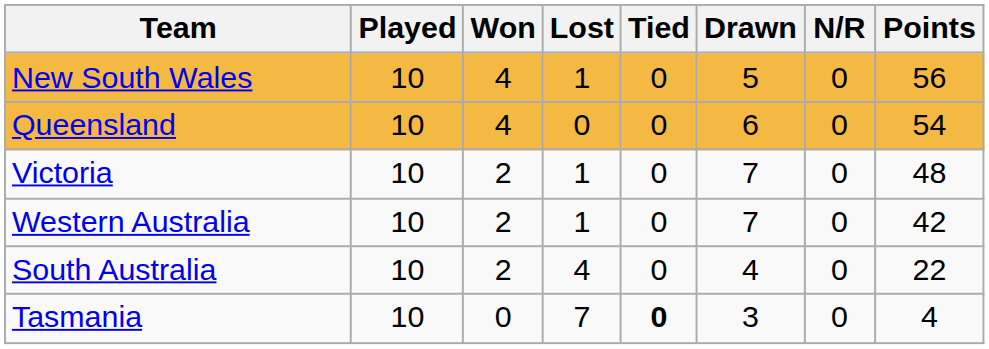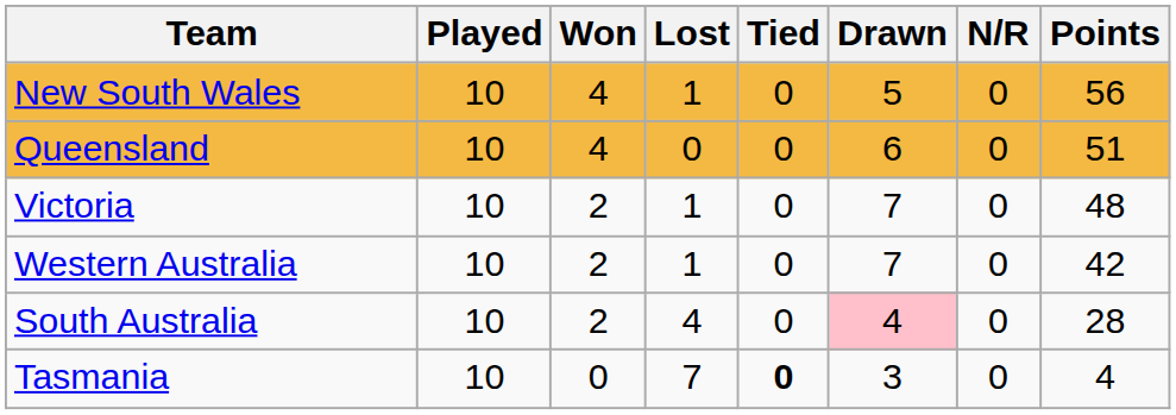Queensland | Points: 54 -> 51
South Australia | Drawn: no background -> pink background
South Australia | Points: 22 -> 28
